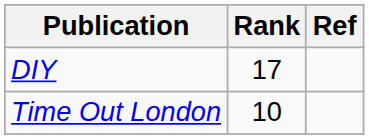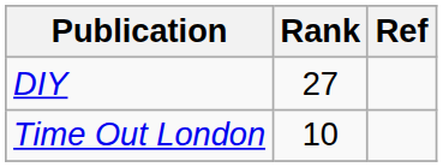DIY | Rank: 17 -> 27
